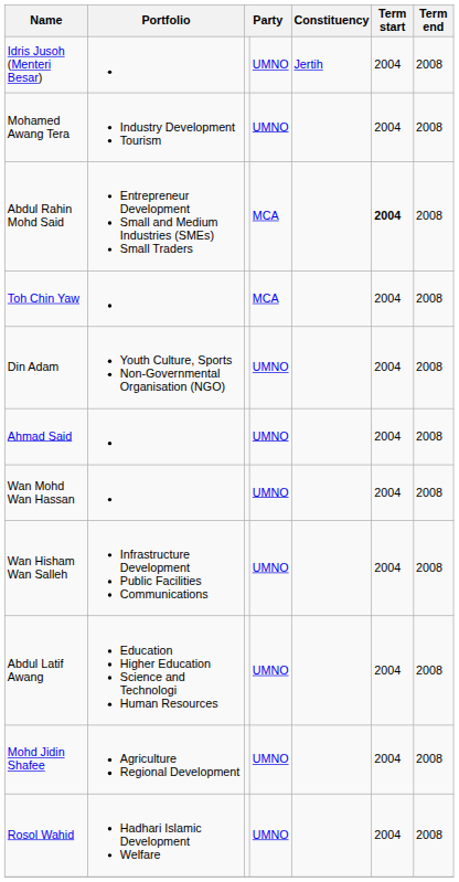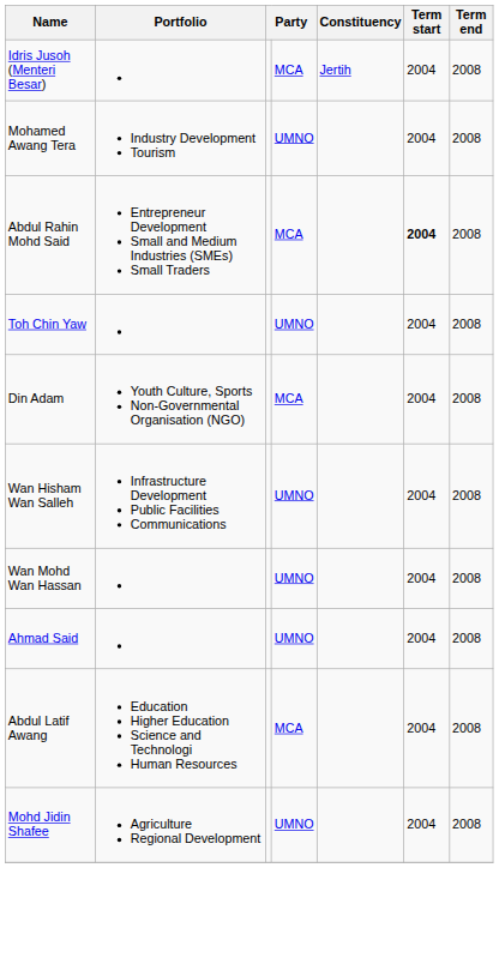Idris Jusoh (Menteri Besar) | column 4: UMNO -> MCA
Toh Chin Yaw | column 4: MCA -> UMNO
Din Adam | column 4: UMNO -> MCA
rows swapped: Wan Hisham Wan Salleh <-> Ahmad Said
Abdul Latif Awang | column 4: UMNO -> MCA
- row: Rosol Wahid | Hadhari Islamic Development Welfare | UMNO | 2004 | 2008
